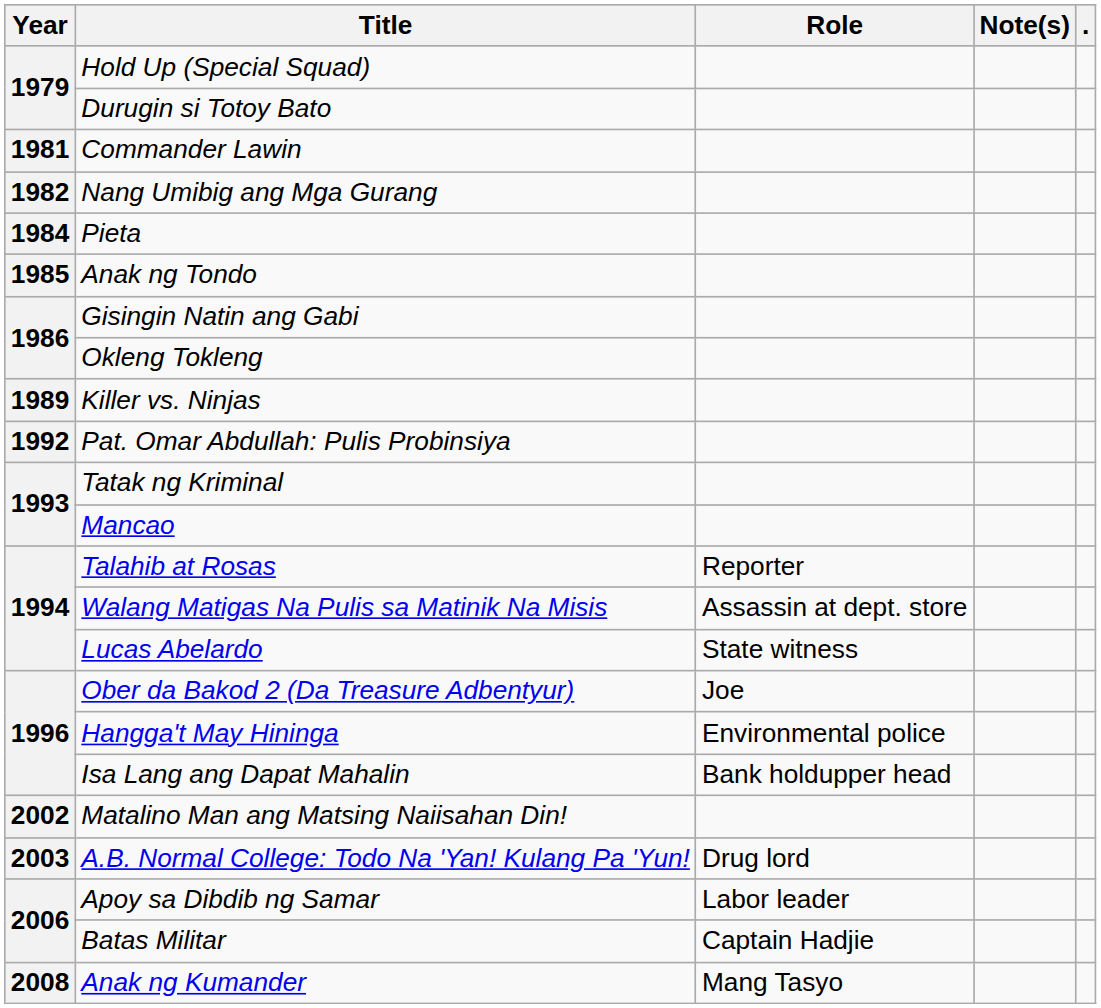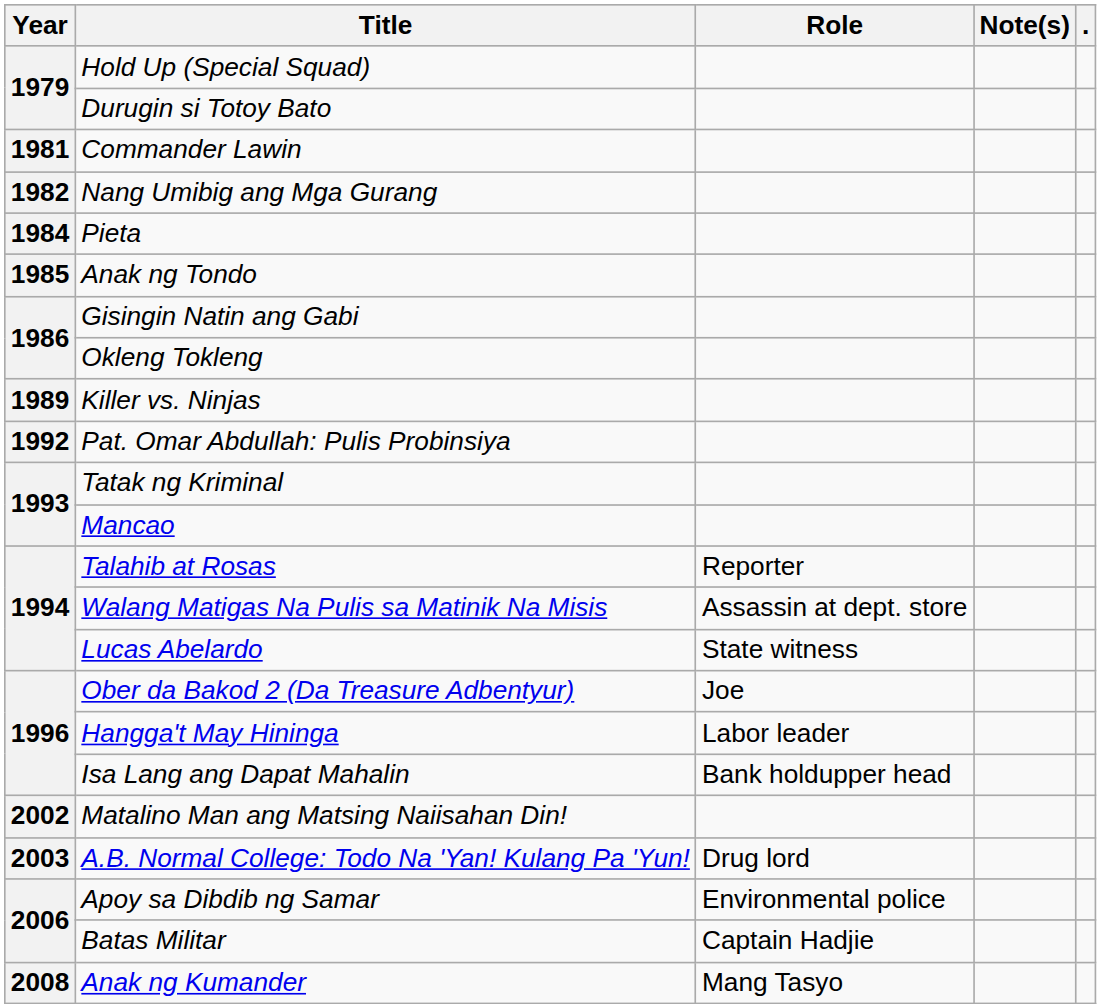Hangga't May Hininga | Role: Environmental police -> Labor leader
Apoy sa Dibdib ng Samar | Role: Labor leader -> Environmental police
